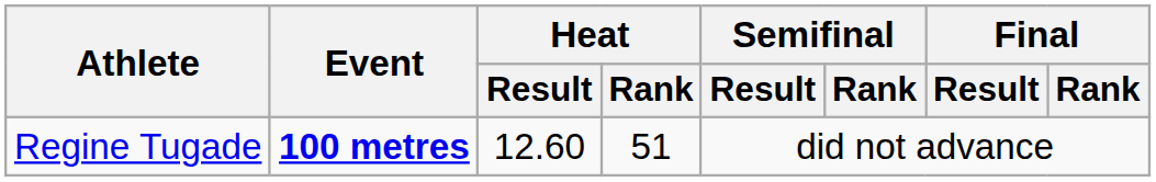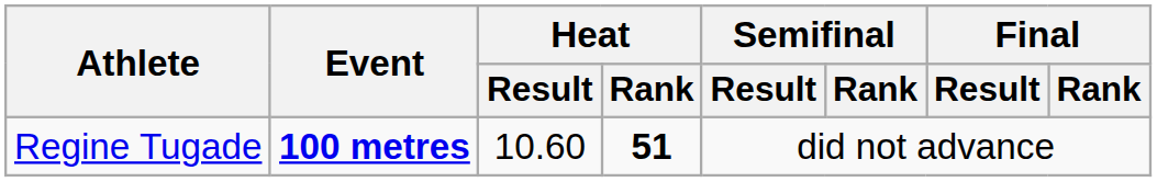Regine Tugade | Heat / Result: 12.60 -> 10.60
Regine Tugade | Heat / Rank: normal -> bold
